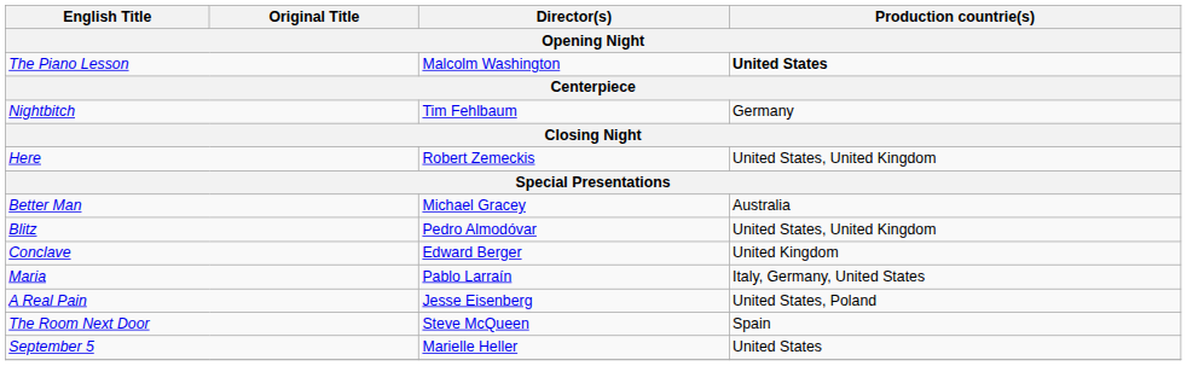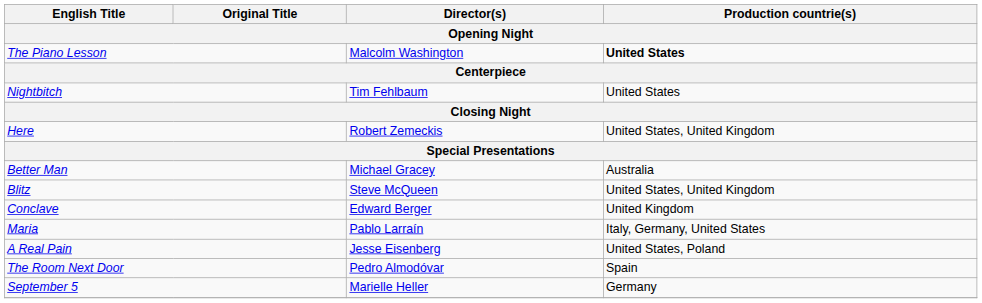Nightbitch | Production countrie(s): Germany -> United States
Blitz | Director(s): Pedro Almodóvar -> Steve McQueen
The Room Next Door | Director(s): Steve McQueen -> Pedro Almodóvar
September 5 | Production countrie(s): United States -> Germany
